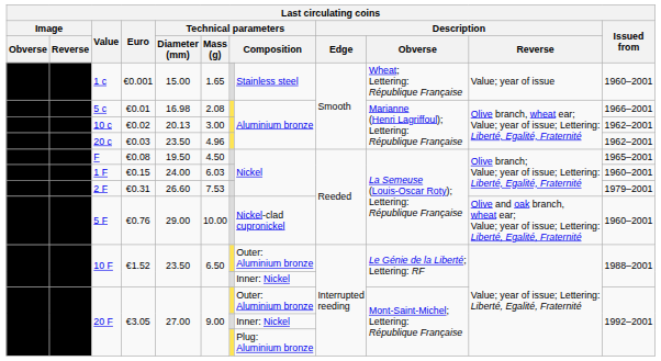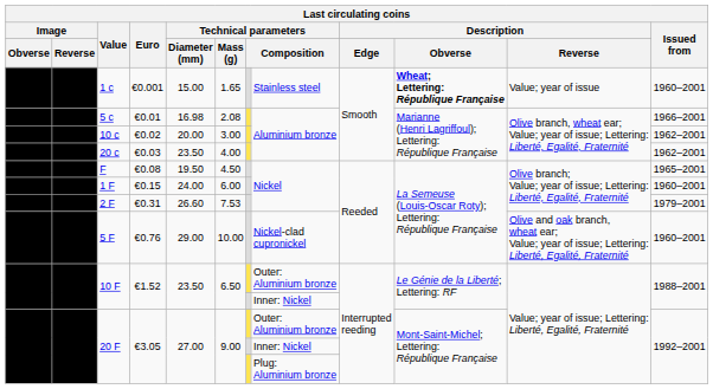1 c | Description / Obverse: normal -> bold
10 c | Technical parameters / Diameter (mm): 20.13 -> 20.00
20 c | Technical parameters / Mass (g): 4.96 -> 4.00
1 F | Technical parameters / Mass (g): 6.03 -> 6.00
